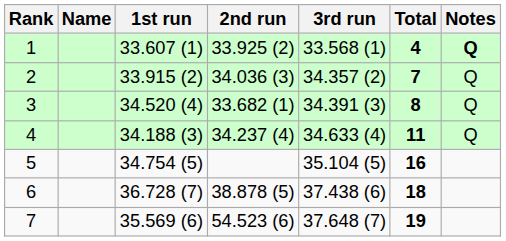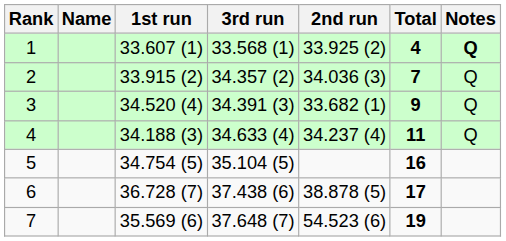columns swapped: 2nd run <-> 3rd run
3 | Total: 8 -> 9
6 | Total: 18 -> 17
